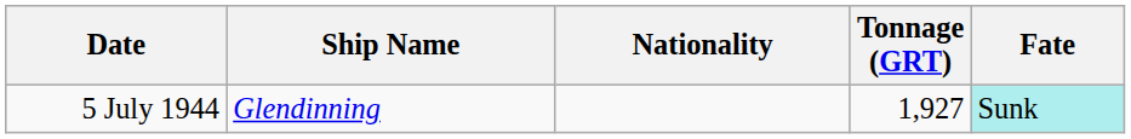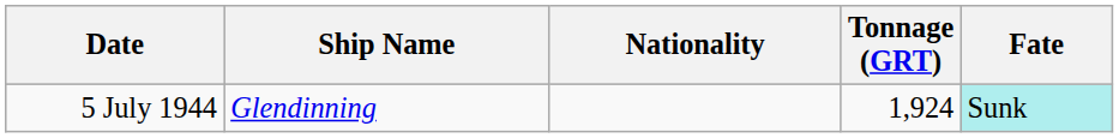5 July 1944 | Tonnage (GRT): 1,927 -> 1,924
